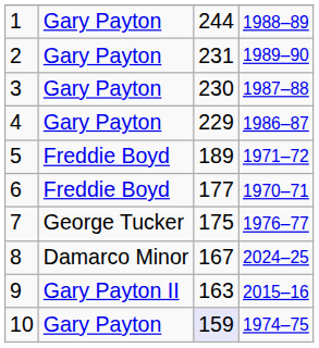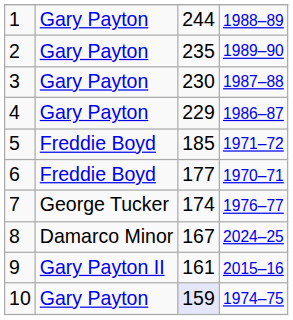2 | column 3: 231 -> 235
5 | column 3: 189 -> 185
7 | column 3: 175 -> 174
9 | column 3: 163 -> 161
